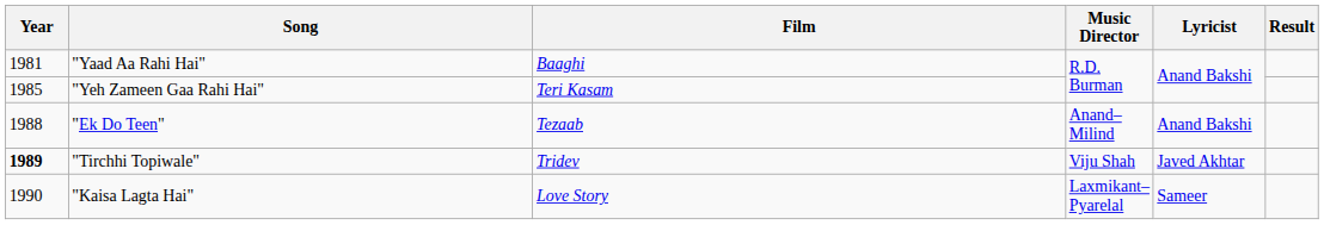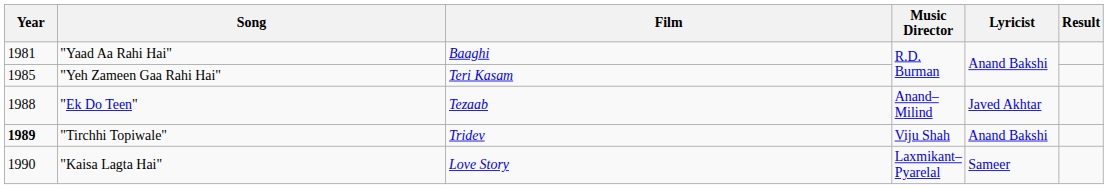"Ek Do Teen" | Lyricist: Anand Bakshi -> Javed Akhtar
"Tirchhi Topiwale" | Lyricist: Javed Akhtar -> Anand Bakshi
